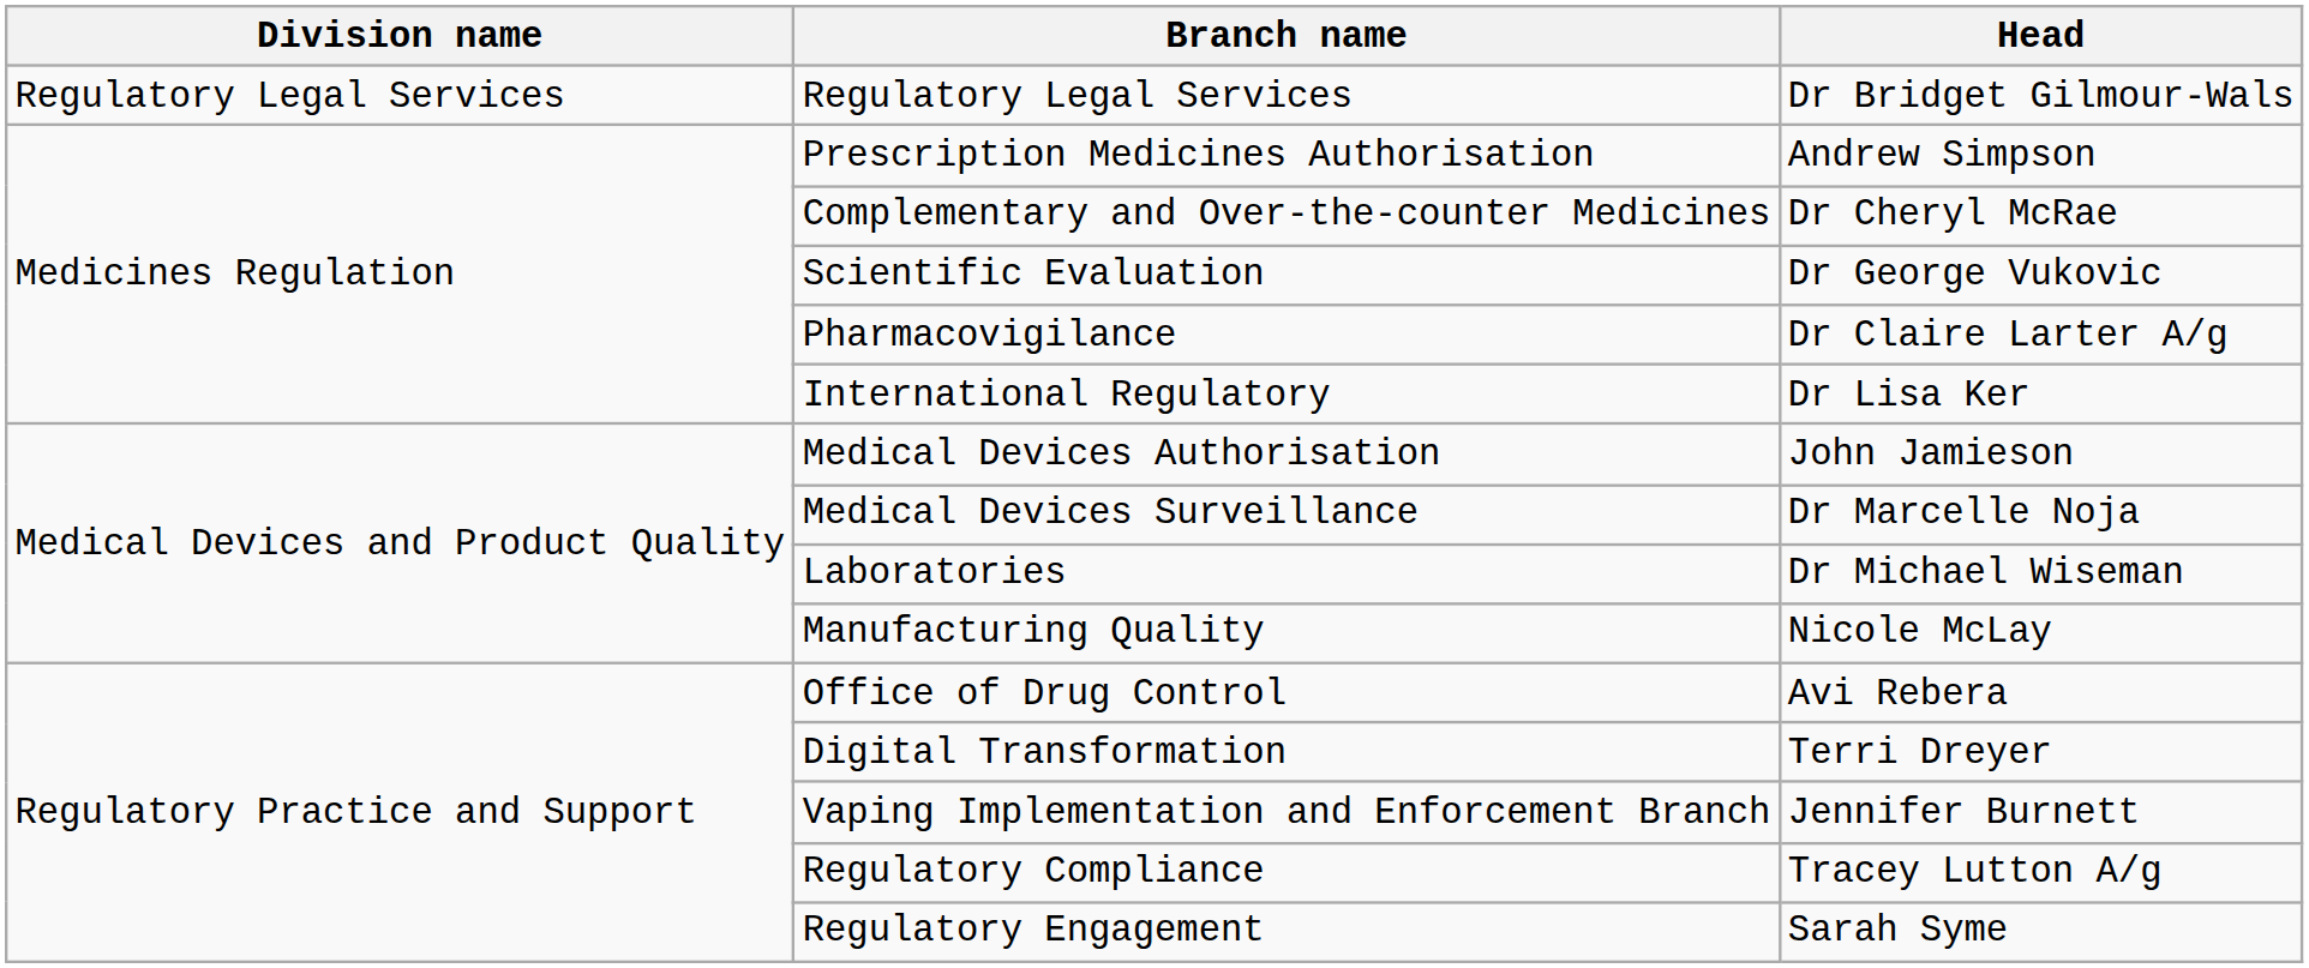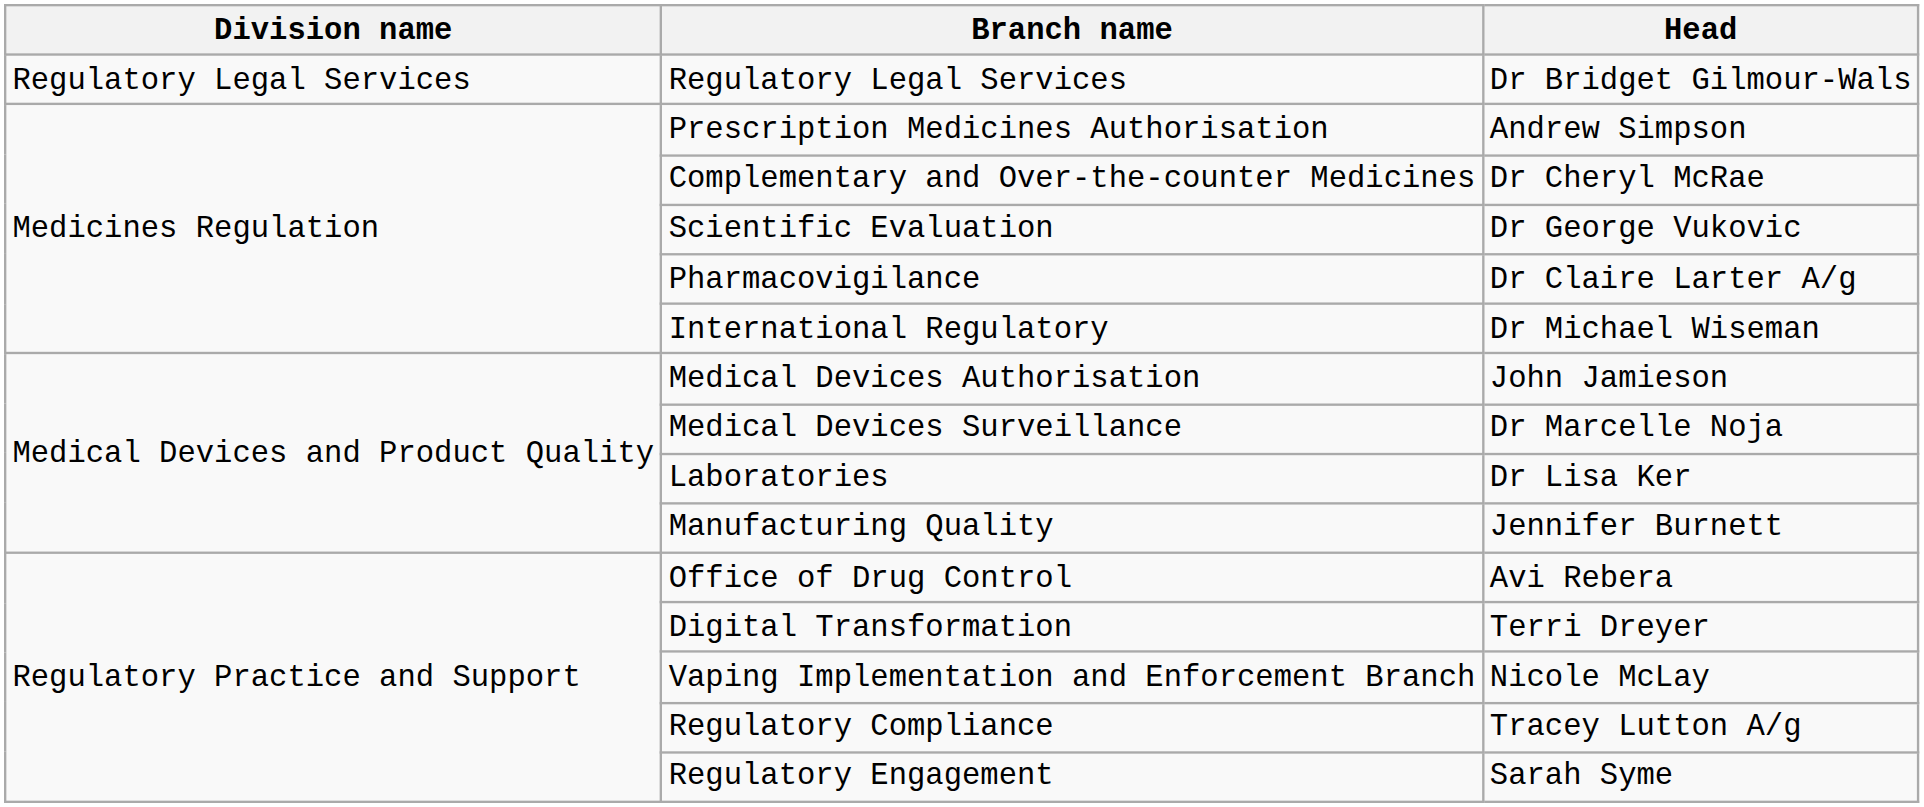International Regulatory | Head: Dr Lisa Ker -> Dr Michael Wiseman
Laboratories | Head: Dr Michael Wiseman -> Dr Lisa Ker
Manufacturing Quality | Head: Nicole McLay -> Jennifer Burnett
Vaping Implementation and Enforcement Branch | Head: Jennifer Burnett -> Nicole McLay
